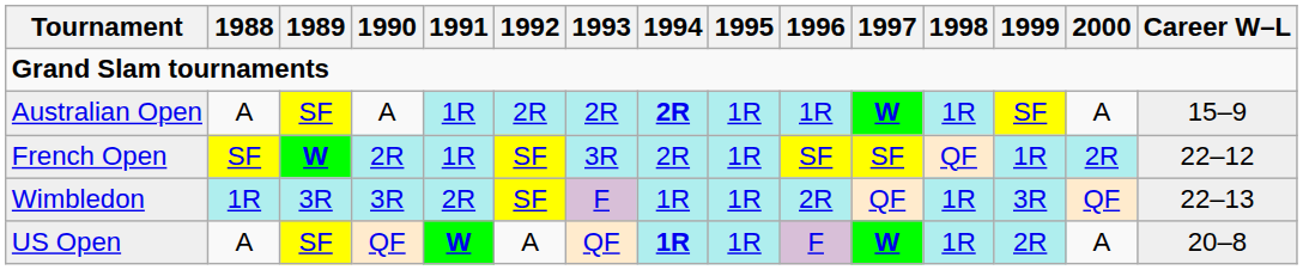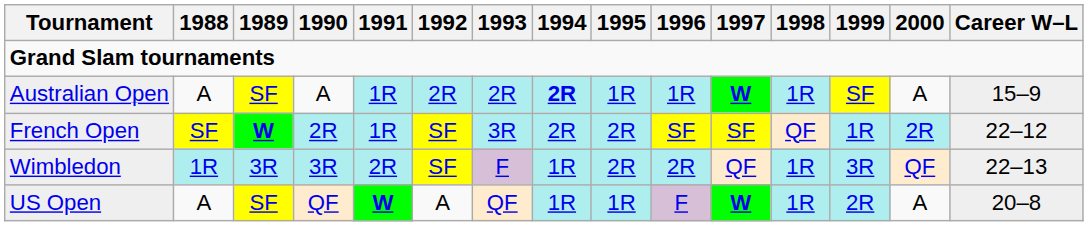French Open | 1995: 1R -> 2R
Wimbledon | 1995: 1R -> 2R
US Open | 1994: bold -> normal
